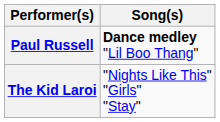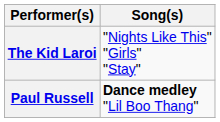rows swapped: Paul Russell <-> The Kid Laroi
